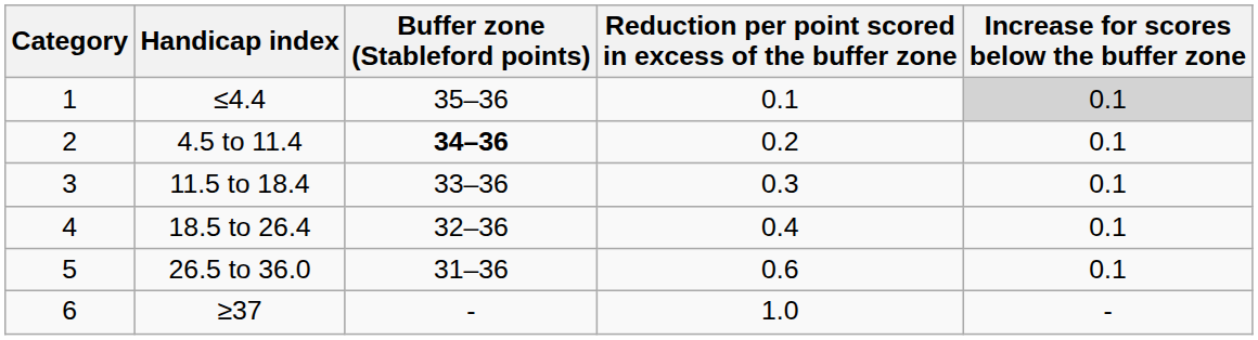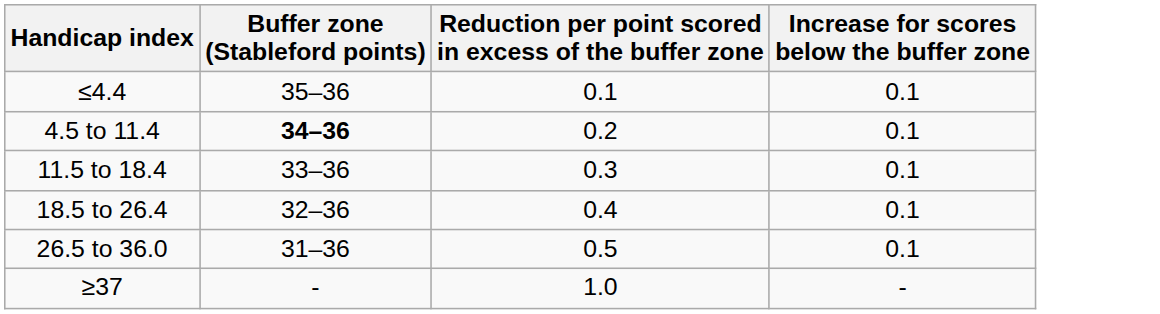- column: Category | 1 | 2 | 3 | 4 | 5 | 6
≤4.4 | Increase for scores below the buffer zone: lightgrey background -> no background
26.5 to 36.0 | Reduction per point scored in excess of the buffer zone: 0.6 -> 0.5
